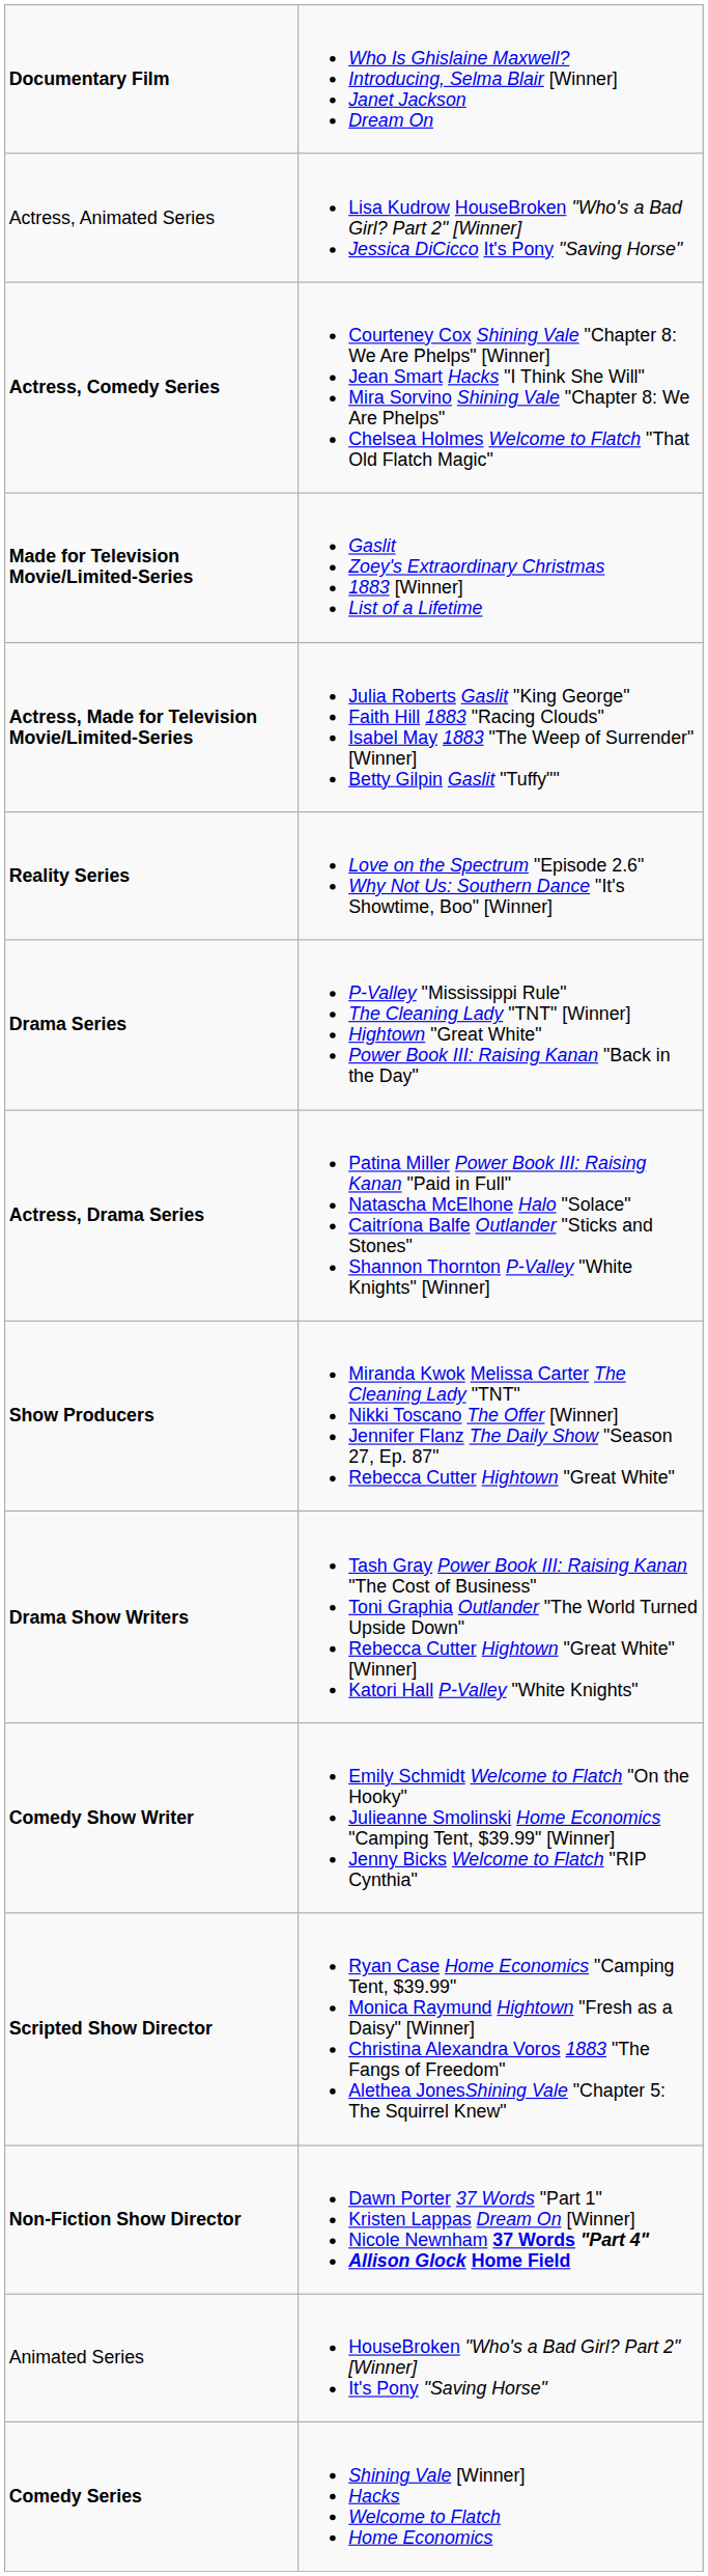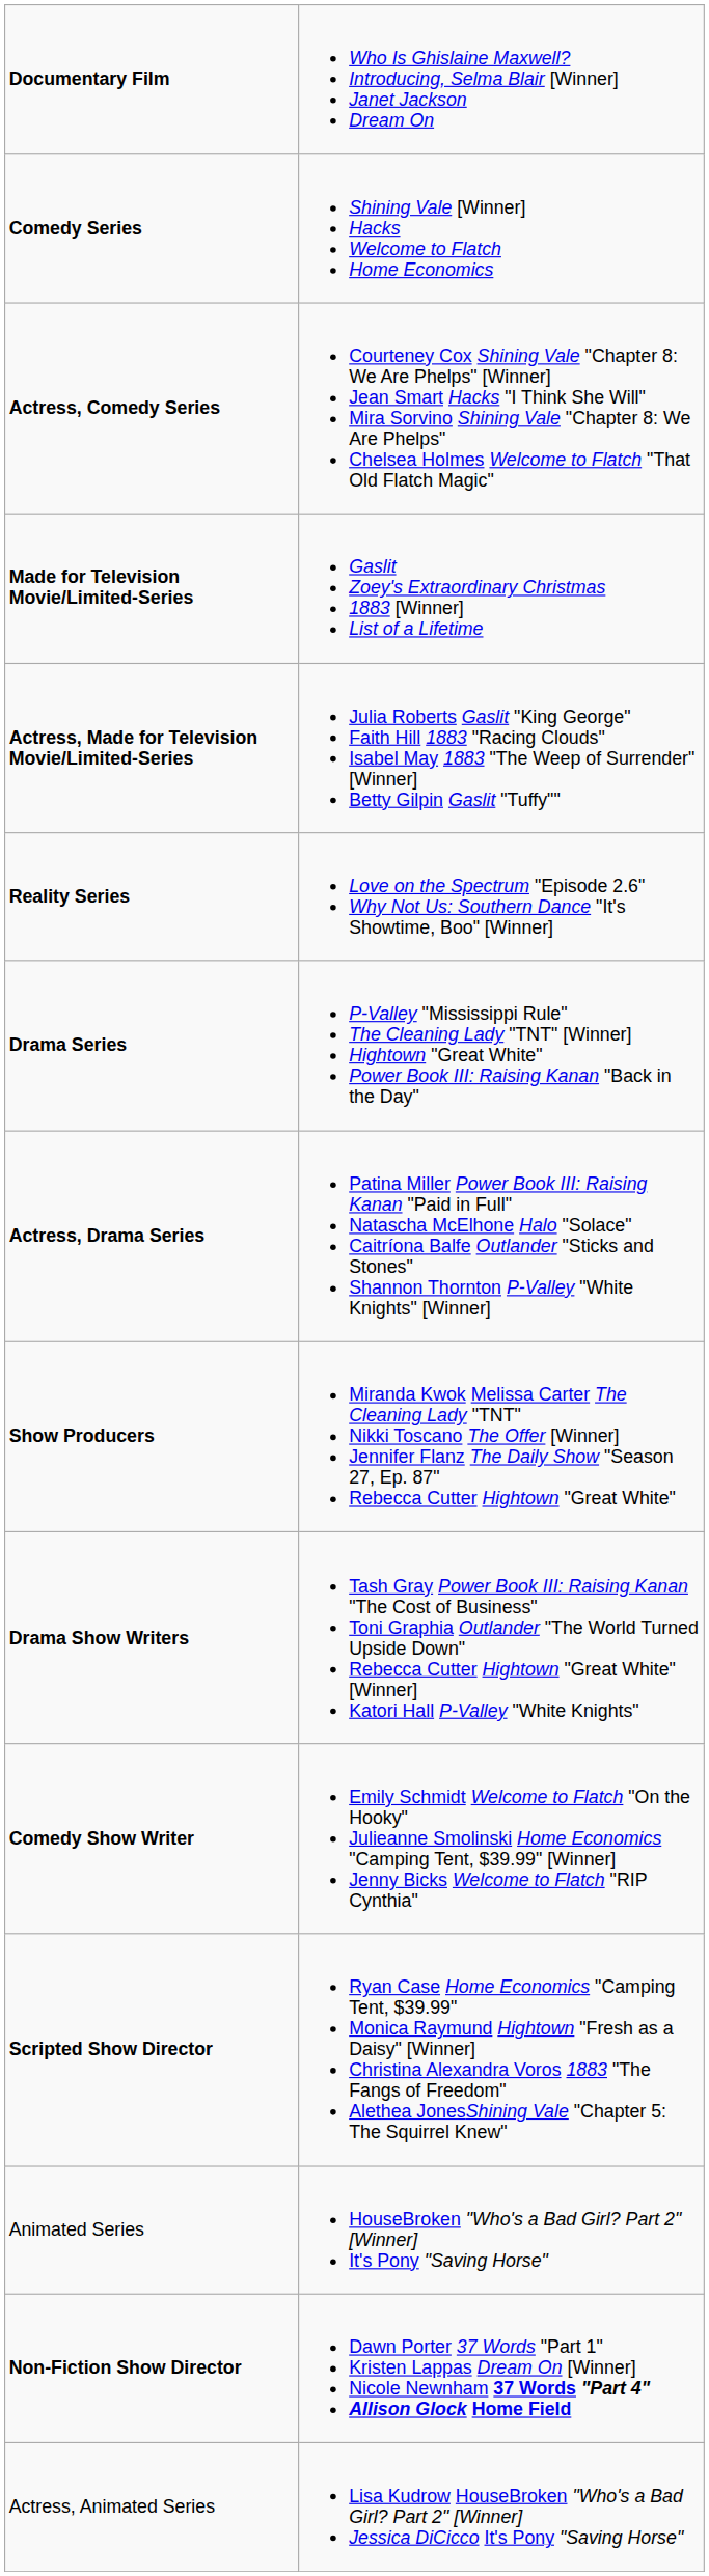rows swapped: Comedy Series <-> Actress, Animated Series
rows swapped: Non-Fiction Show Director <-> Animated Series
